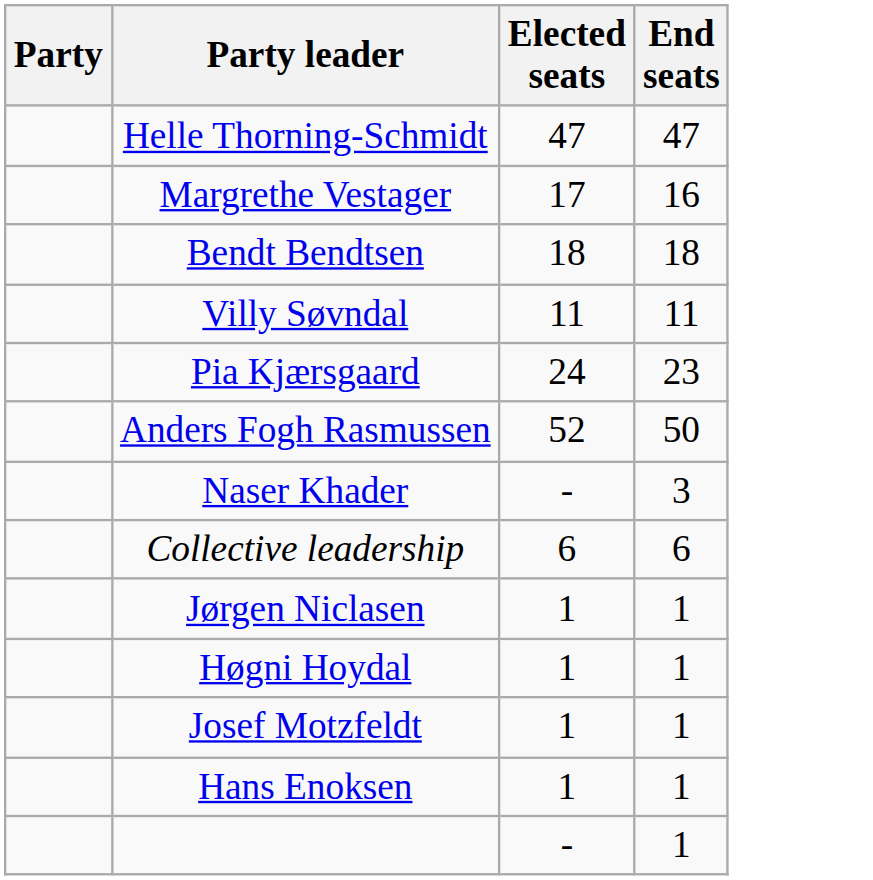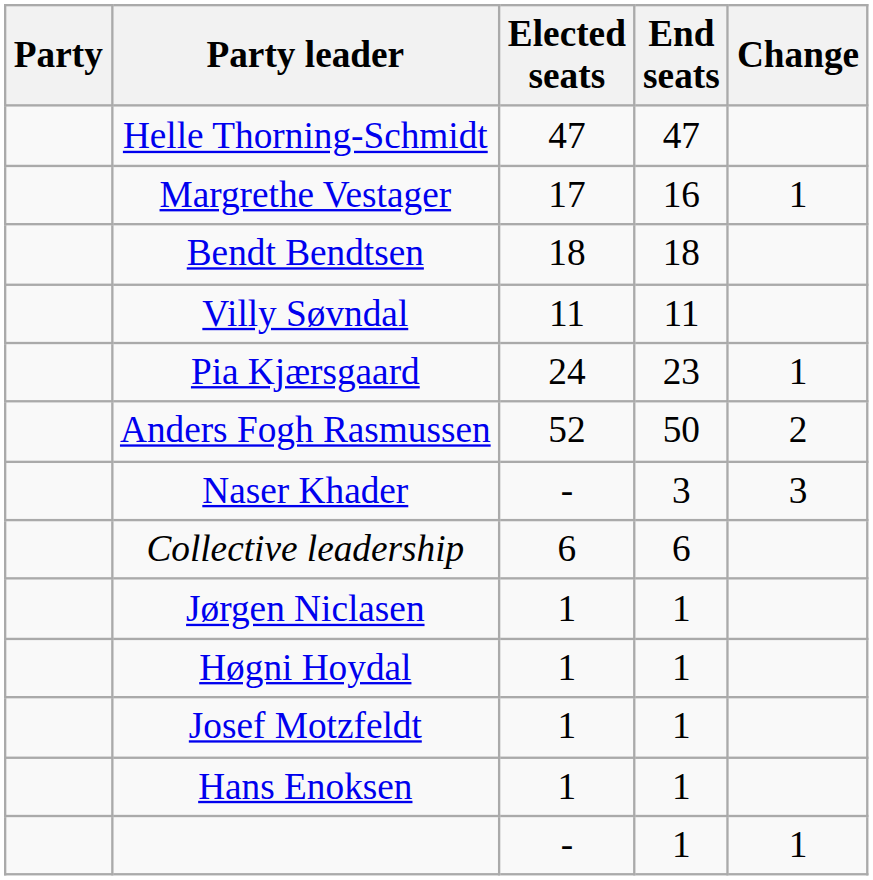+ column: Change | 1 | 1 | 2 | 3 | 1
